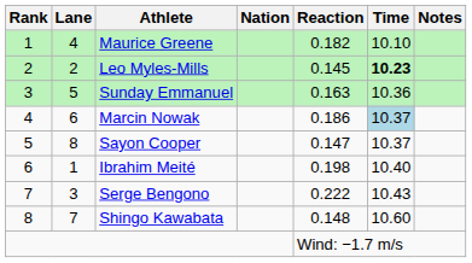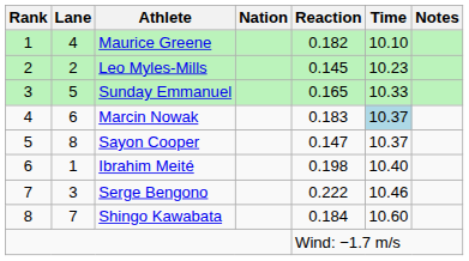Leo Myles-Mills | Time: bold -> normal
Sunday Emmanuel | Reaction: 0.163 -> 0.165
Sunday Emmanuel | Time: 10.36 -> 10.33
Marcin Nowak | Reaction: 0.186 -> 0.183
Serge Bengono | Time: 10.43 -> 10.46
Shingo Kawabata | Reaction: 0.148 -> 0.184
